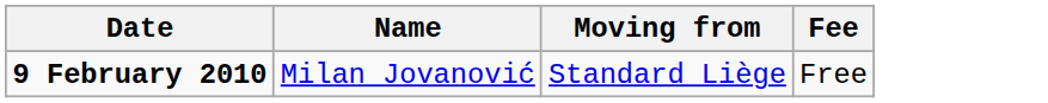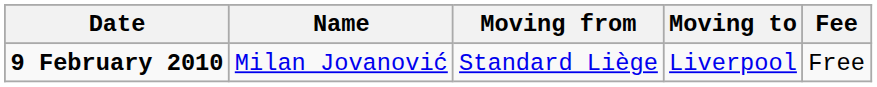+ column: Moving to | Liverpool
